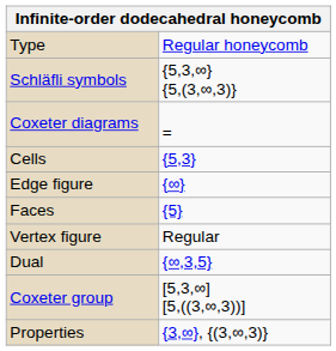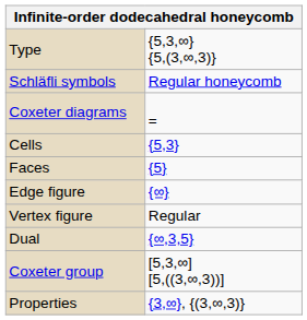Type | column 2: Regular honeycomb -> {5,3,∞} {5,(3,∞,3)}
Schläfli symbols | column 2: {5,3,∞} {5,(3,∞,3)} -> Regular honeycomb
rows swapped: Faces <-> Edge figure
